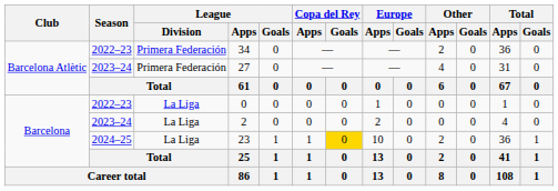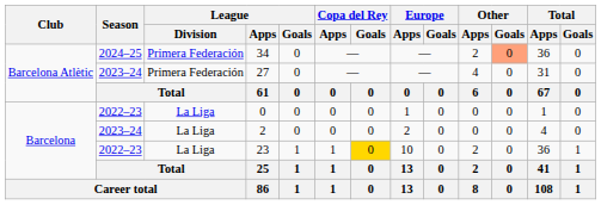34 | Season: 2022–23 -> 2024–25
34 | Other / Goals: no background -> lightsalmon background
23 | Season: 2024–25 -> 2022–23
